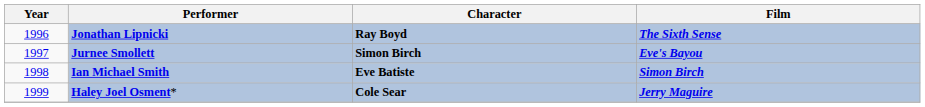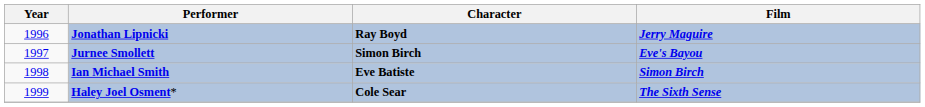Jonathan Lipnicki | Film: The Sixth Sense -> Jerry Maguire
Haley Joel Osment* | Film: Jerry Maguire -> The Sixth Sense
